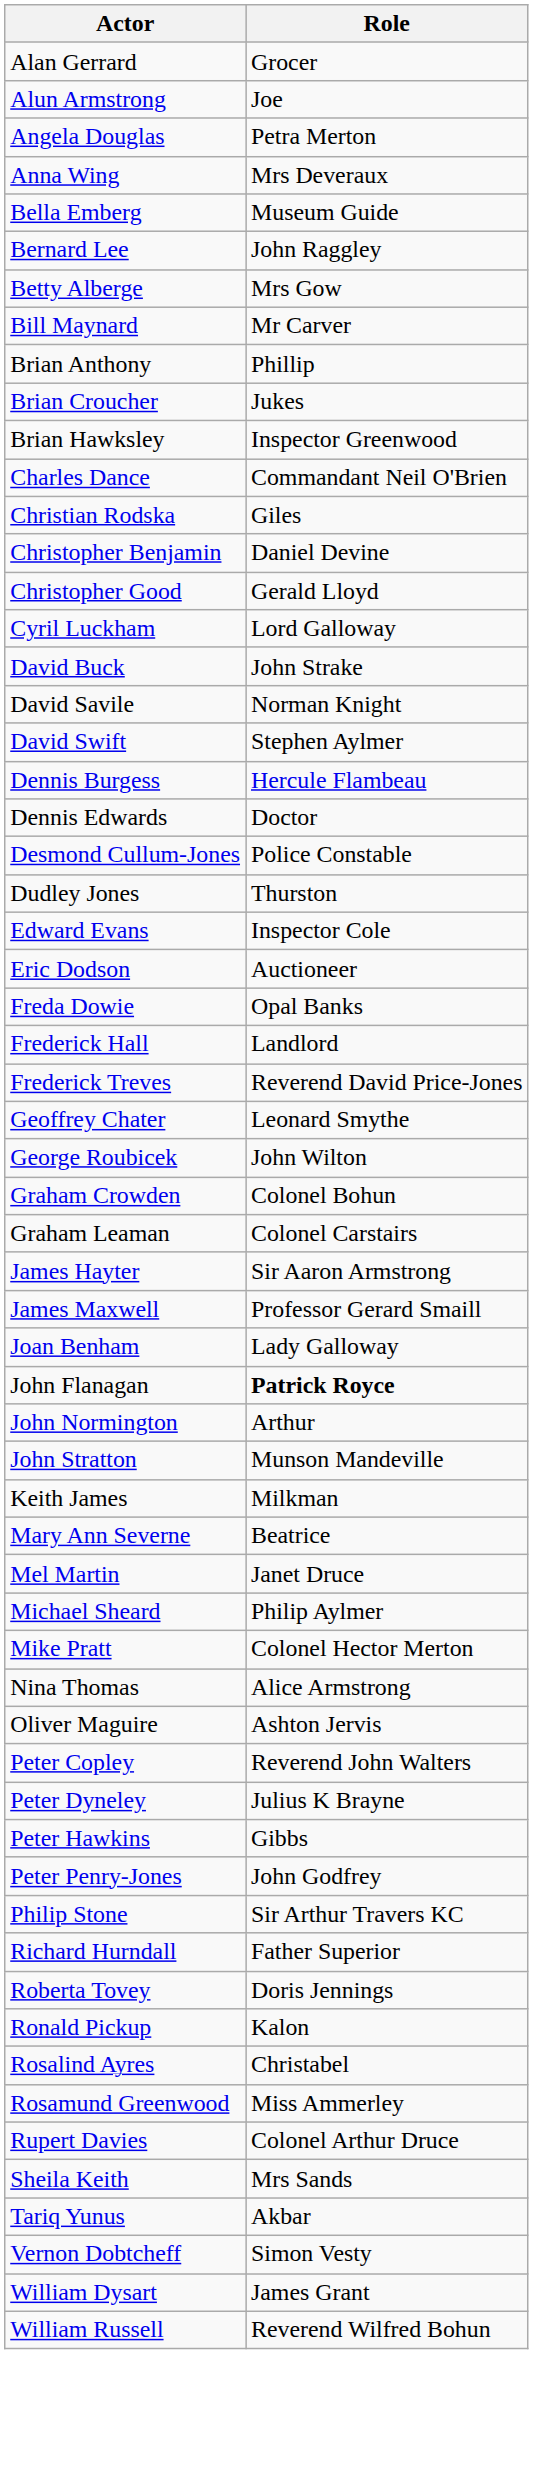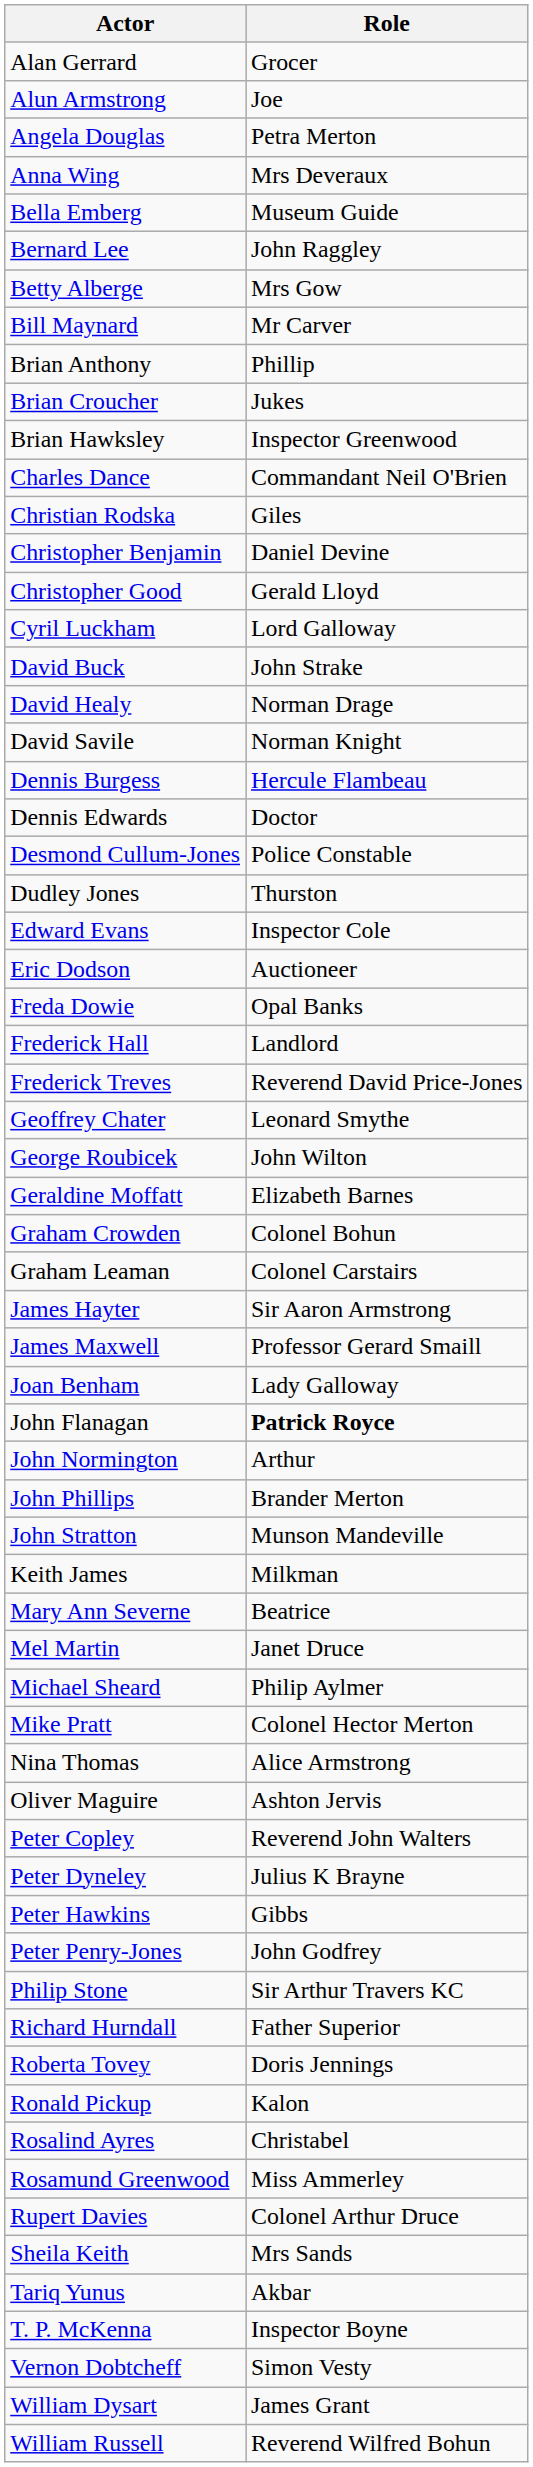+ row: David Healy | Norman Drage
- row: David Swift | Stephen Aylmer
+ row: Geraldine Moffatt | Elizabeth Barnes
+ row: John Phillips | Brander Merton
+ row: T. P. McKenna | Inspector Boyne
